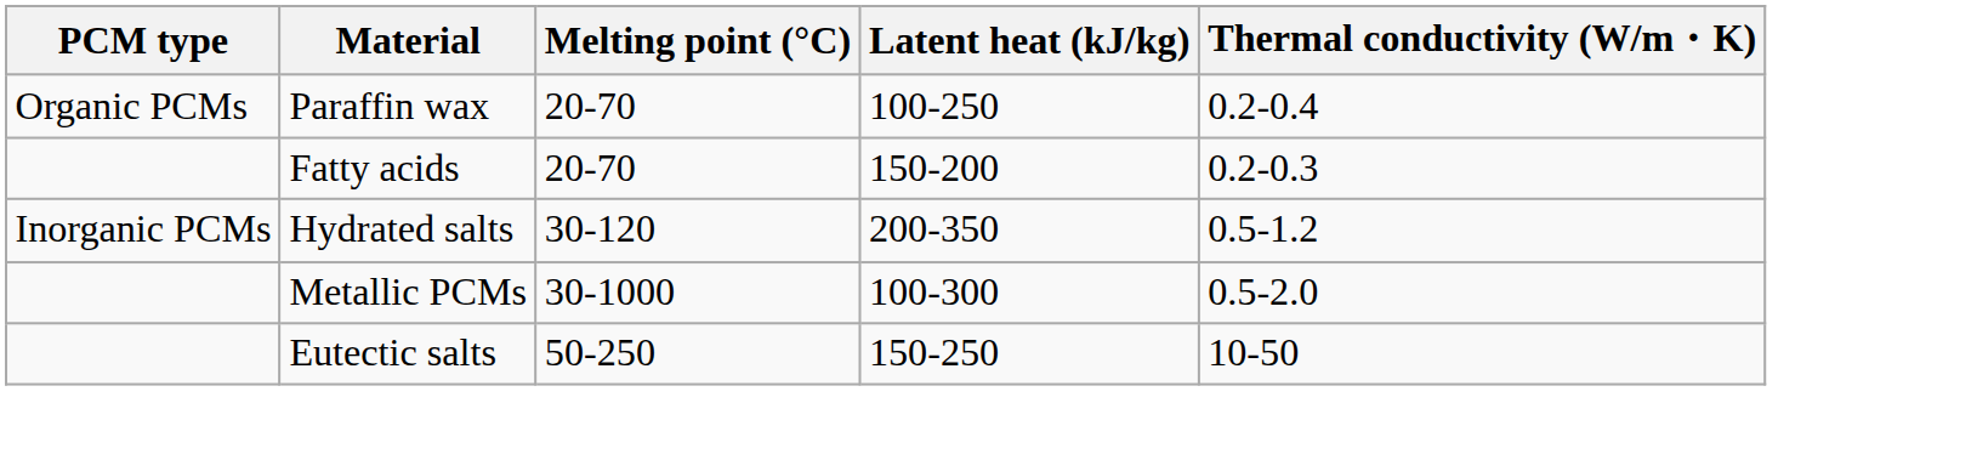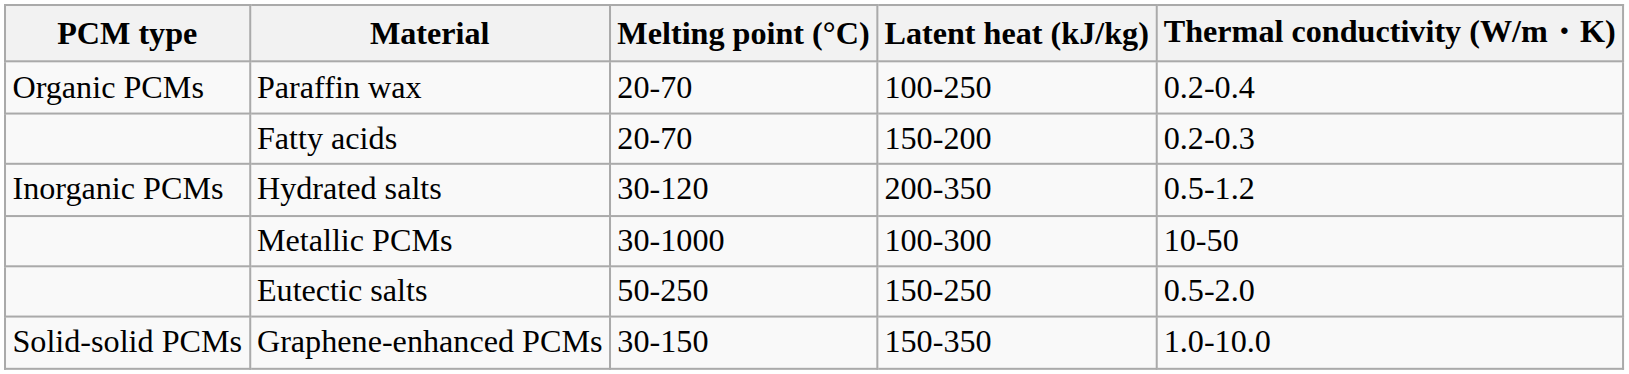Metallic PCMs | Thermal conductivity (W/m・K): 0.5-2.0 -> 10-50
Eutectic salts | Thermal conductivity (W/m・K): 10-50 -> 0.5-2.0
+ row: Solid-solid PCMs | Graphene-enhanced PCMs | 30-150 | 150-350 | 1.0-10.0
